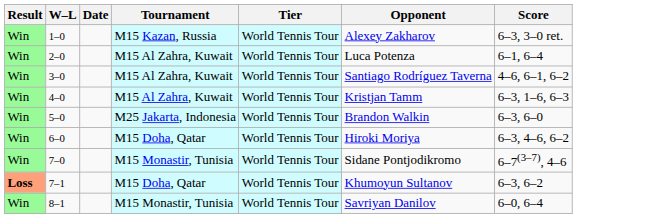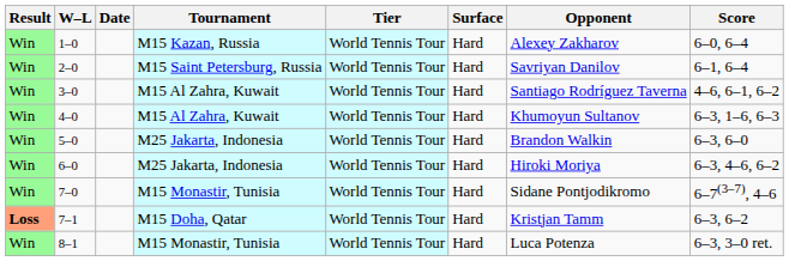+ column: Surface | Hard | Hard | Hard | Hard | Hard | Hard | Hard | Hard | Hard
1–0 | Score: 6–3, 3–0 ret. -> 6–0, 6–4
2–0 | Tournament: M15 Al Zahra, Kuwait -> M15 Saint Petersburg, Russia
2–0 | Opponent: Luca Potenza -> Savriyan Danilov
4–0 | Opponent: Kristjan Tamm -> Khumoyun Sultanov
6–0 | Tournament: M15 Doha, Qatar -> M25 Jakarta, Indonesia
7–1 | Opponent: Khumoyun Sultanov -> Kristjan Tamm
8–1 | Opponent: Savriyan Danilov -> Luca Potenza
8–1 | Score: 6–0, 6–4 -> 6–3, 3–0 ret.
